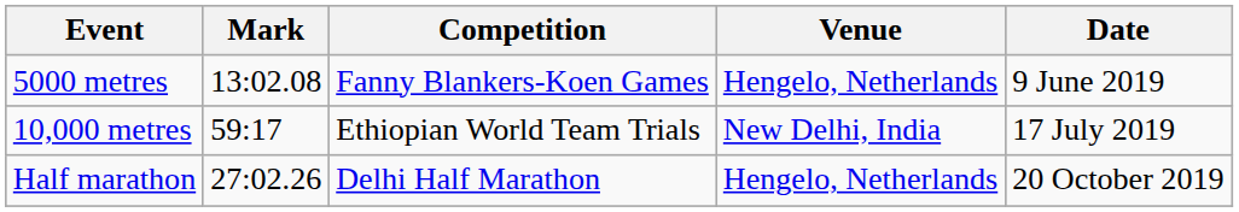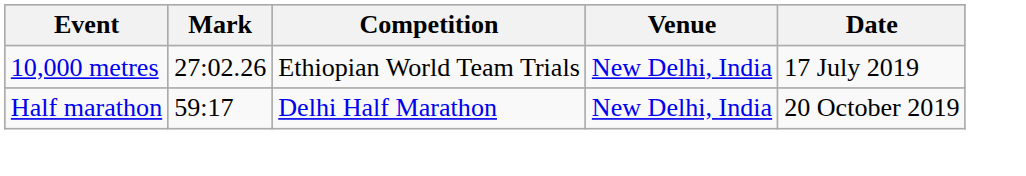- row: 5000 metres | 13:02.08 | Fanny Blankers-Koen Games | Hengelo, Netherlands | 9 June 2019
10,000 metres | Mark: 59:17 -> 27:02.26
Half marathon | Mark: 27:02.26 -> 59:17
Half marathon | Venue: Hengelo, Netherlands -> New Delhi, India
